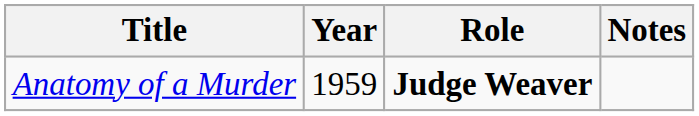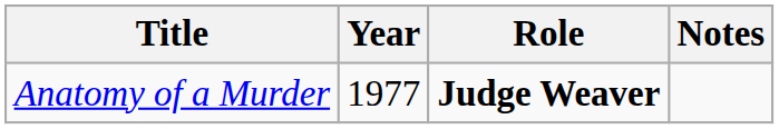Anatomy of a Murder | Year: 1959 -> 1977
